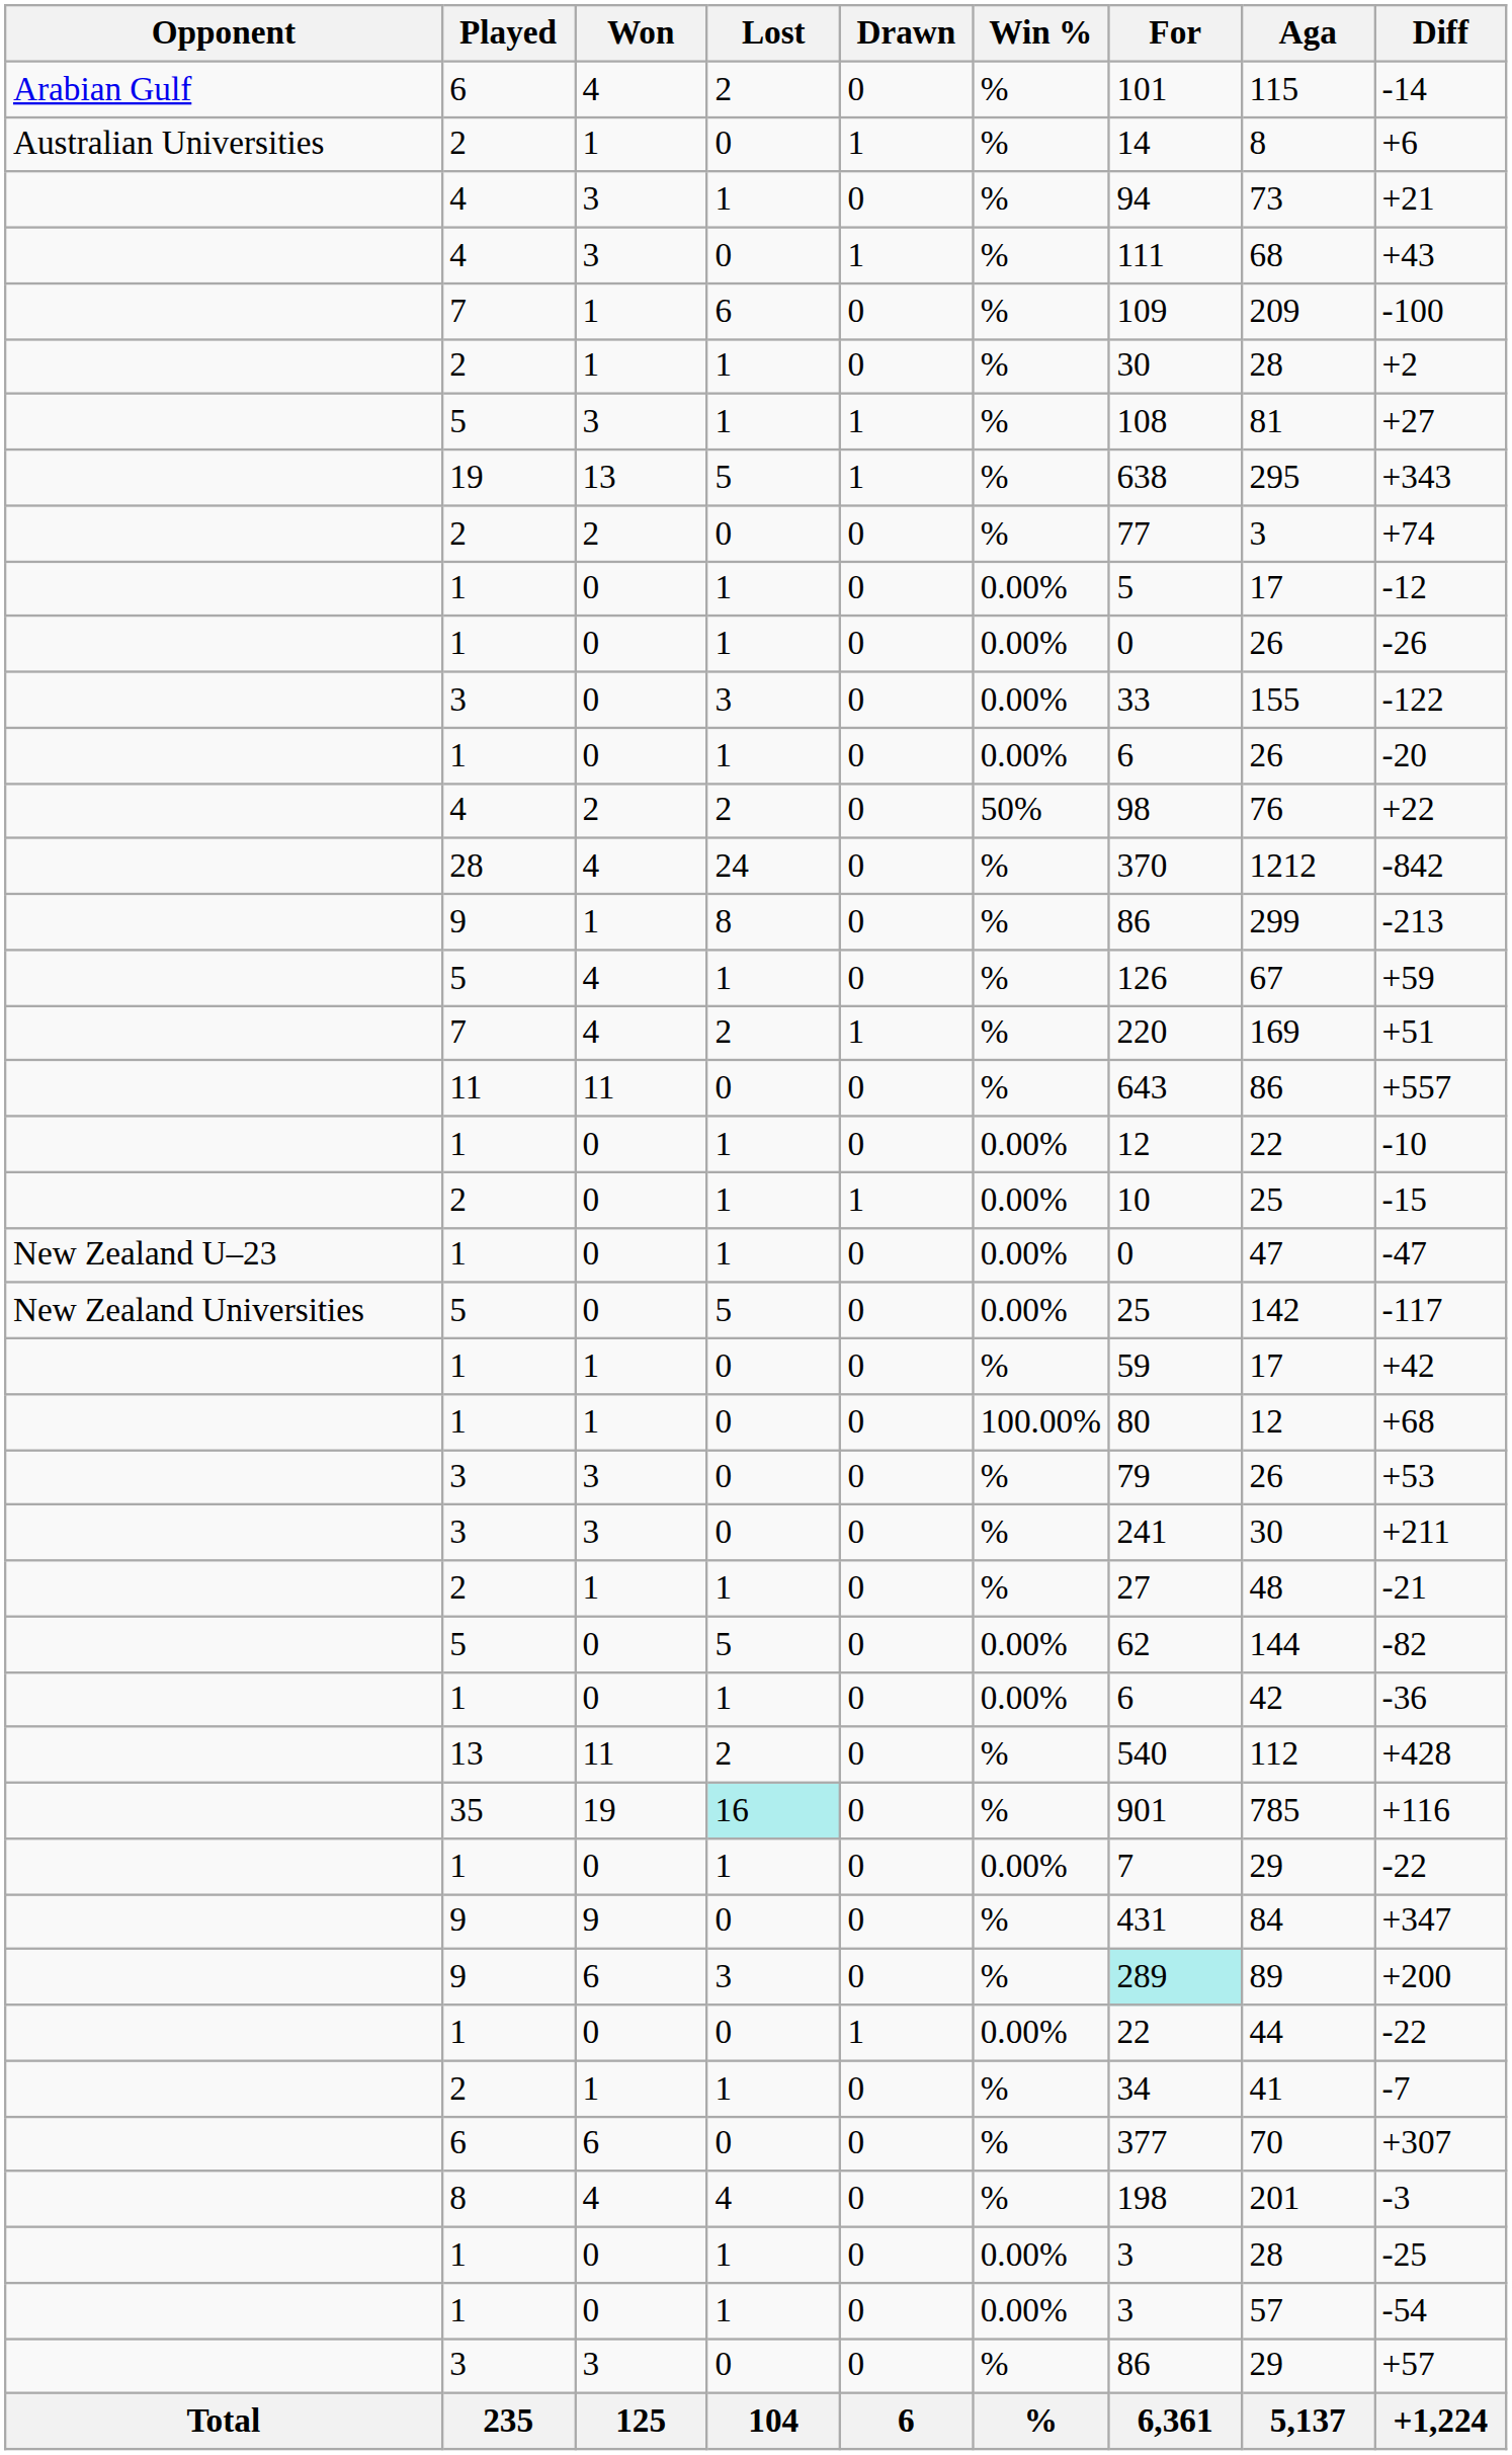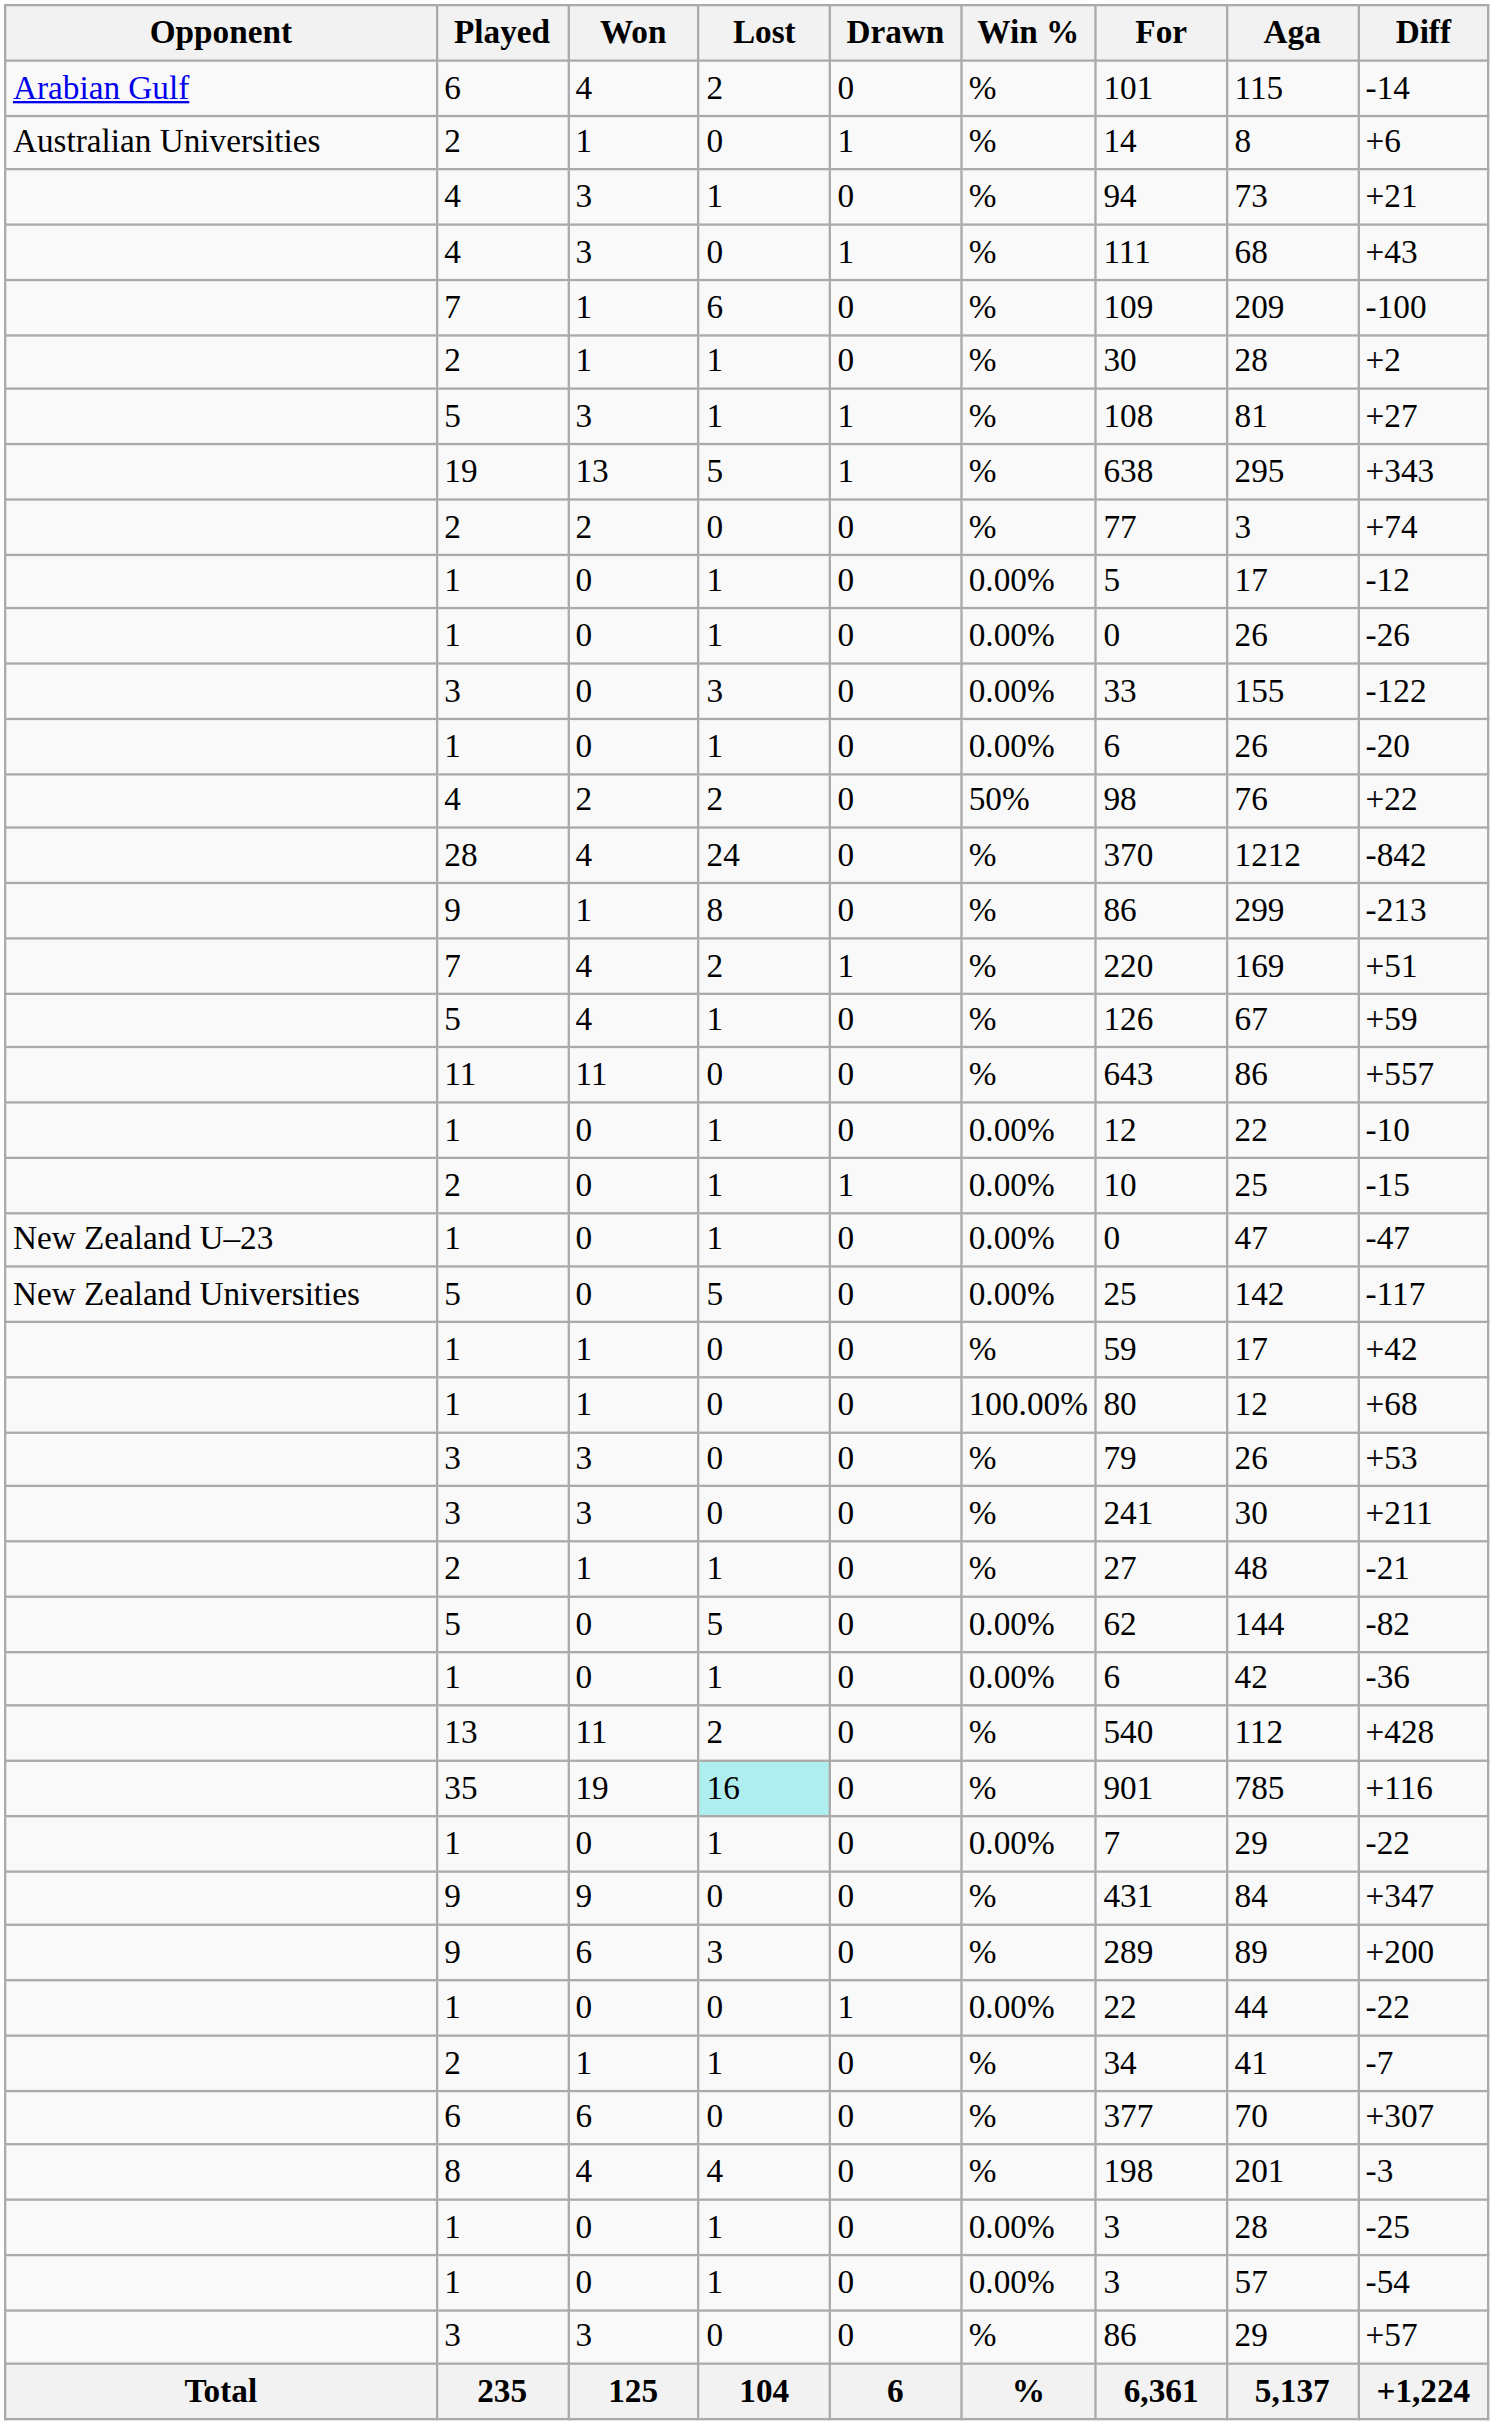rows swapped: 5 / 4 <-> 7 / 4
9 / 6 | For: paleturquoise background -> no background
